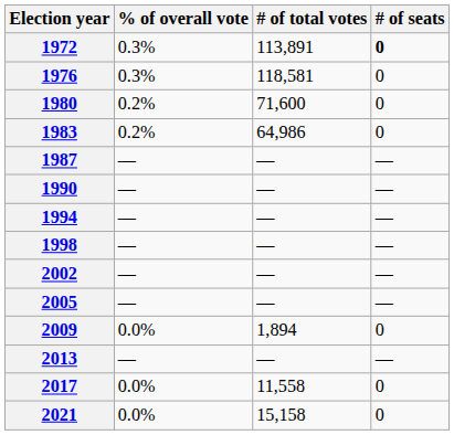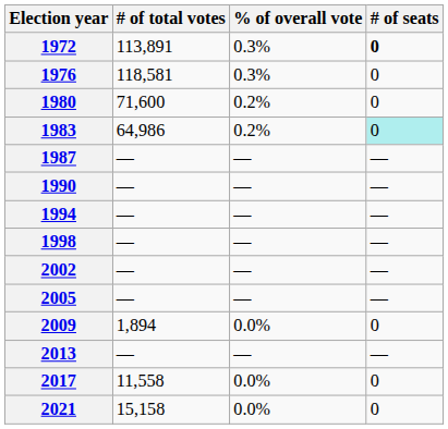columns swapped: # of total votes <-> % of overall vote
1983 | # of seats: no background -> paleturquoise background
